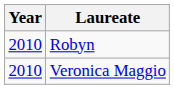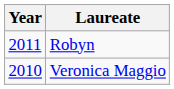Robyn | Year: 2010 -> 2011
